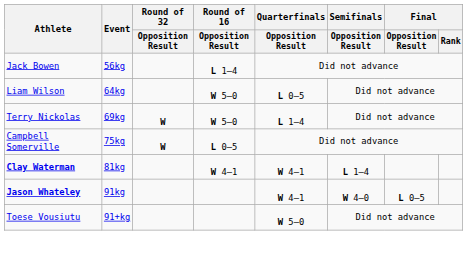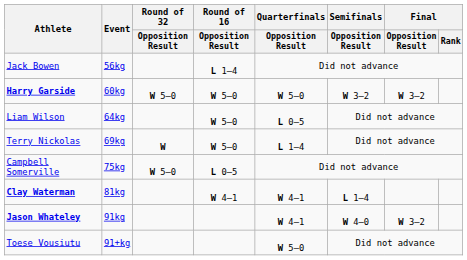+ row: Harry Garside | 60kg | W 5–0 | W 5–0 | W 5–0 | W 3–2 | W 3–2
Campbell Somerville | Round of 32 / Opposition Result: W -> W 5–0
Jason Whateley | Final / Opposition Result: L 0–5 -> W 3–2
